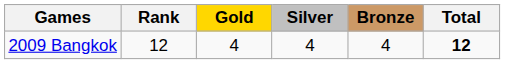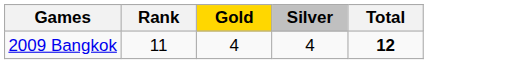- column: Bronze | 4
2009 Bangkok | Rank: 12 -> 11
